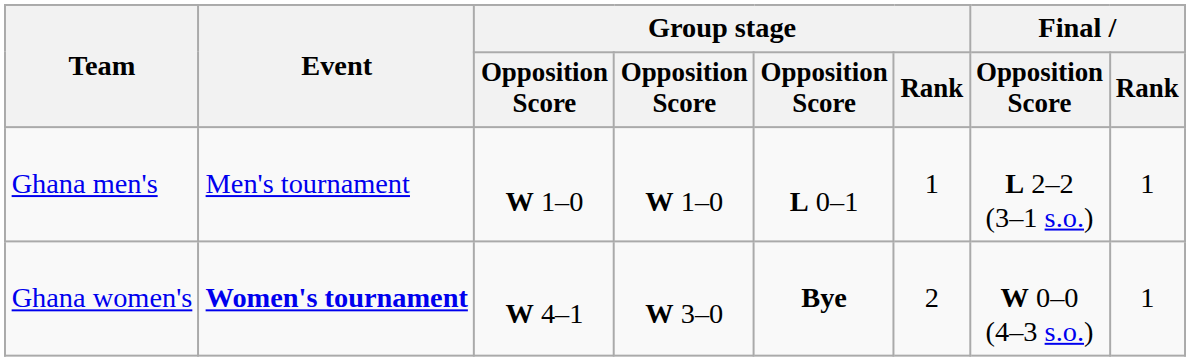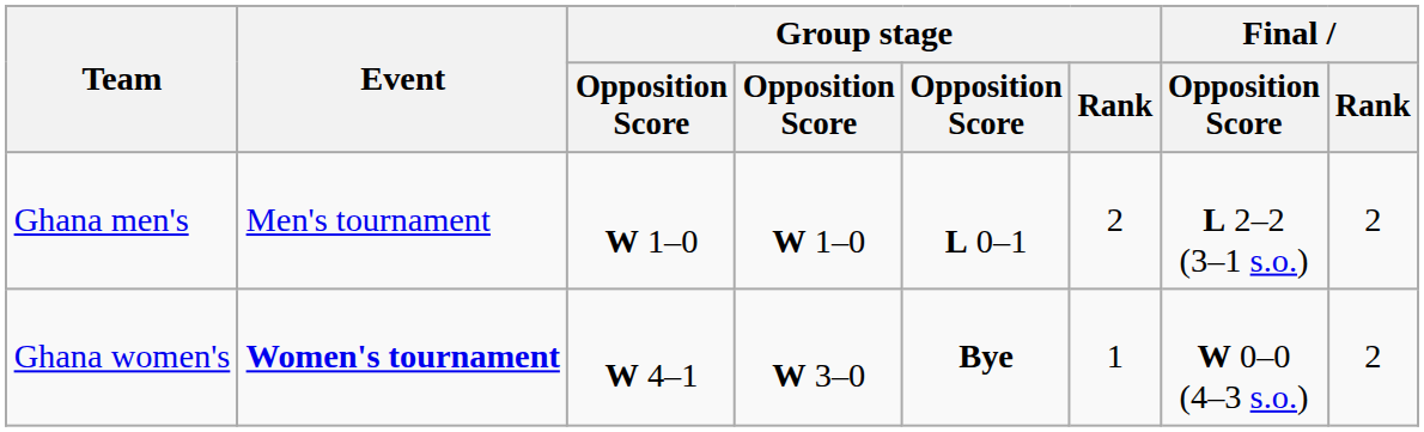Ghana men's | Group stage / Rank: 1 -> 2
Ghana men's | Final / Rank: 1 -> 2
Ghana women's | Group stage / Rank: 2 -> 1
Ghana women's | Final / Rank: 1 -> 2
